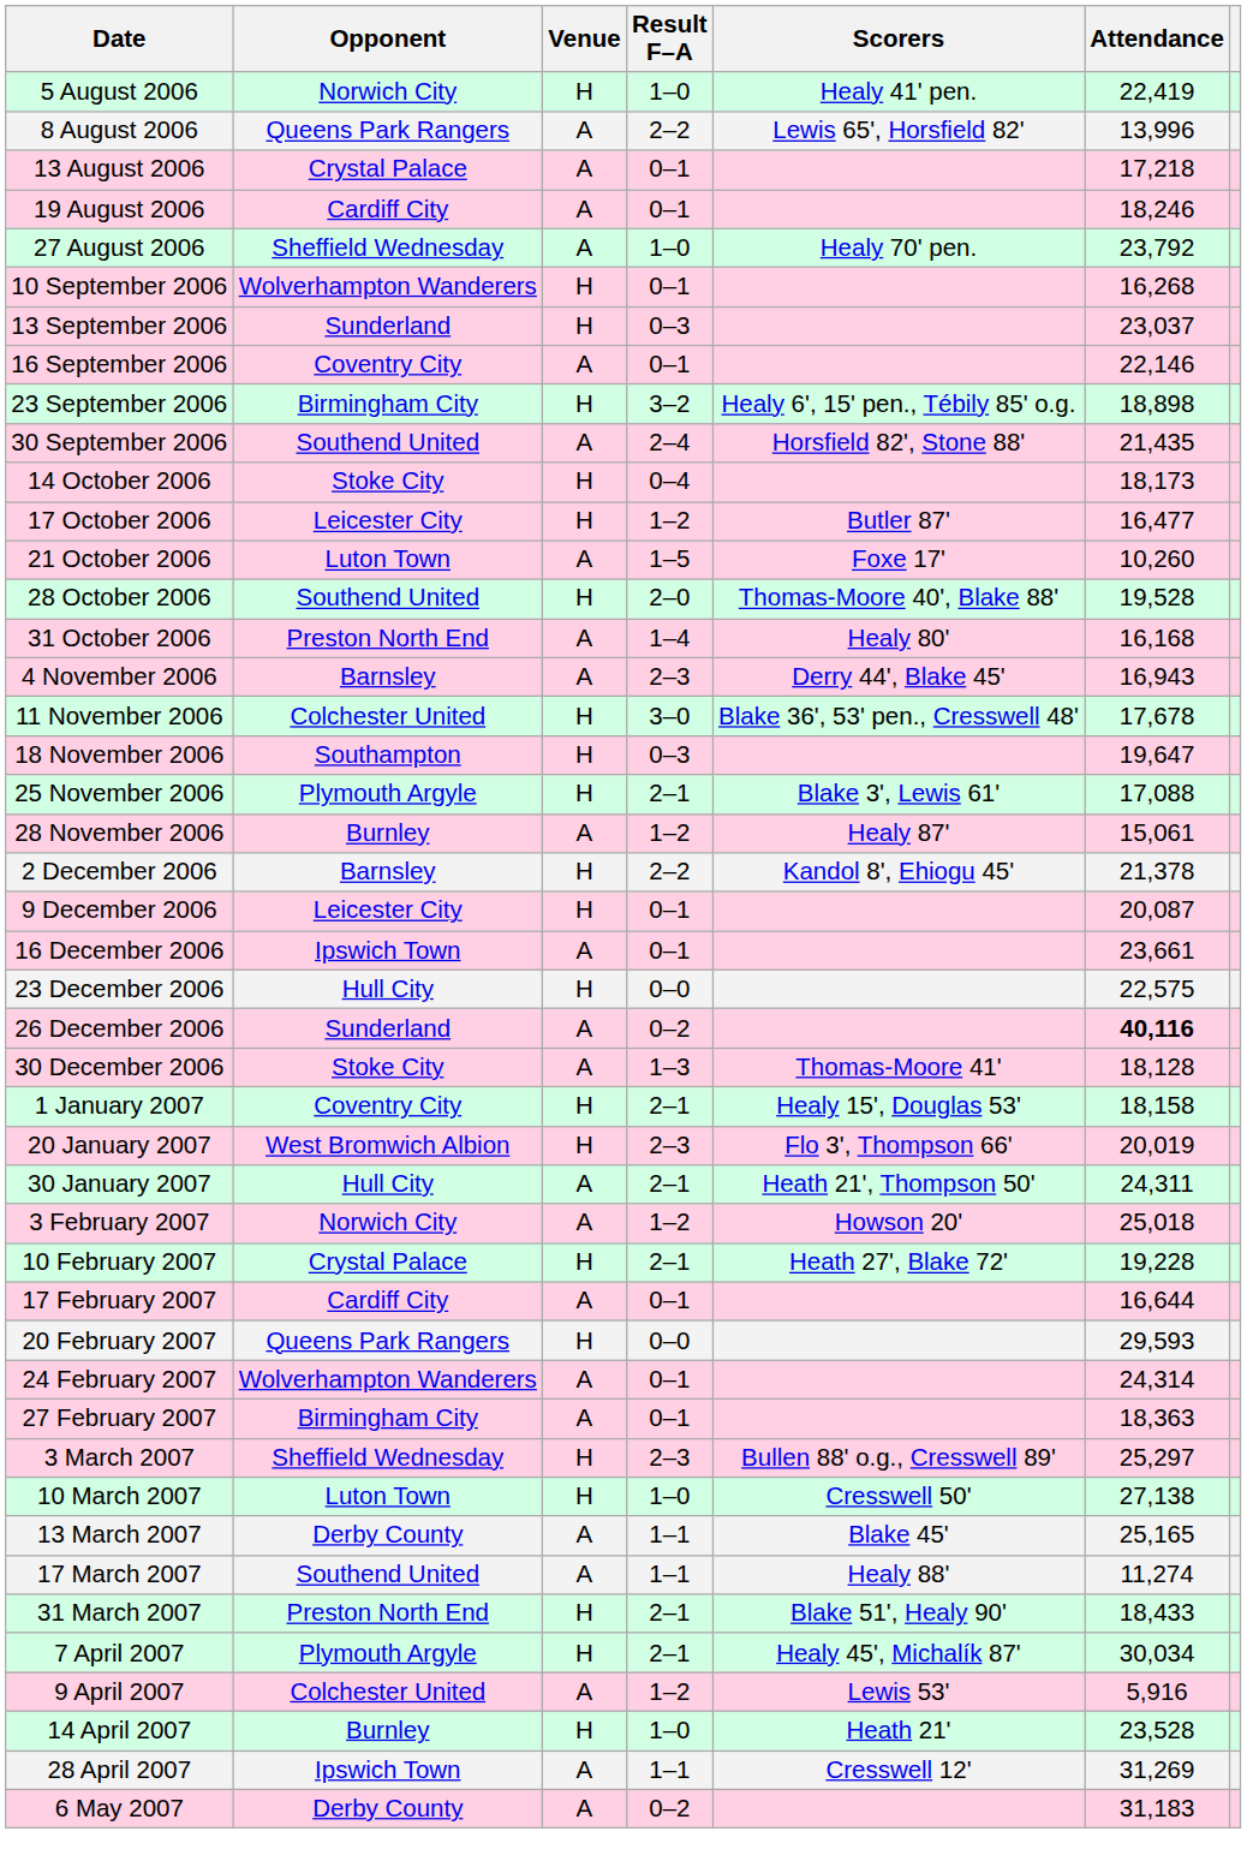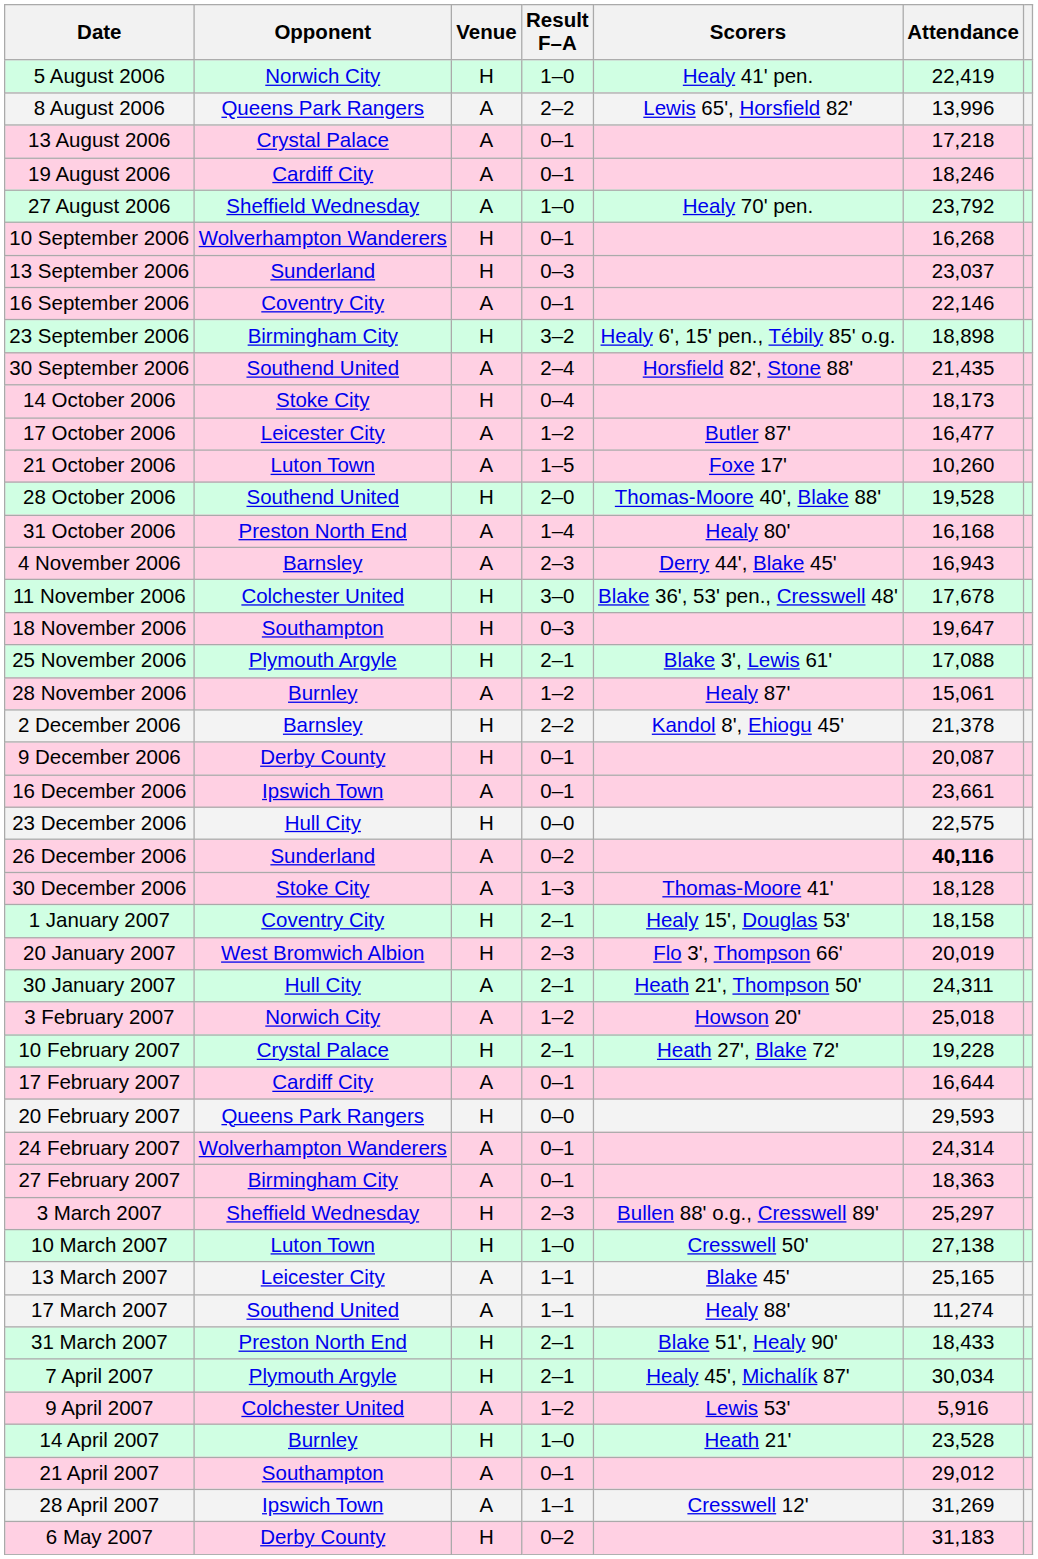17 October 2006 | Venue: H -> A
9 December 2006 | Opponent: Leicester City -> Derby County
13 March 2007 | Opponent: Derby County -> Leicester City
+ row: 21 April 2007 | Southampton | A | 0–1 | 29,012
6 May 2007 | Venue: A -> H
